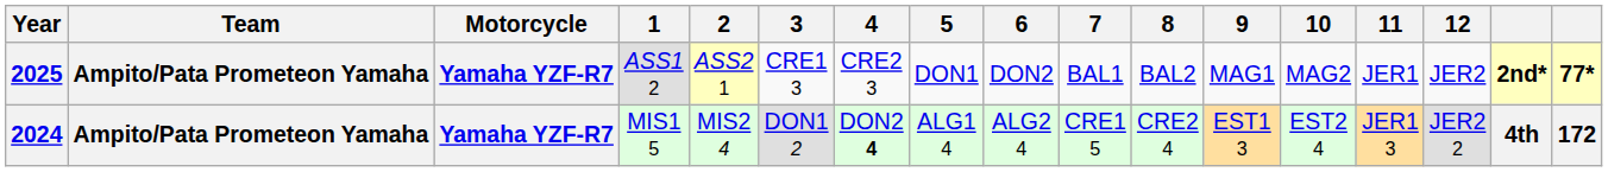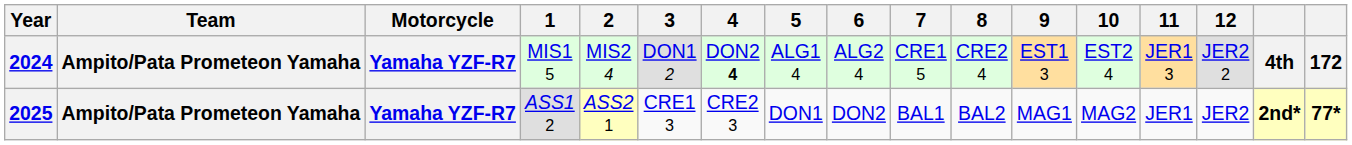rows swapped: 2024 <-> 2025
